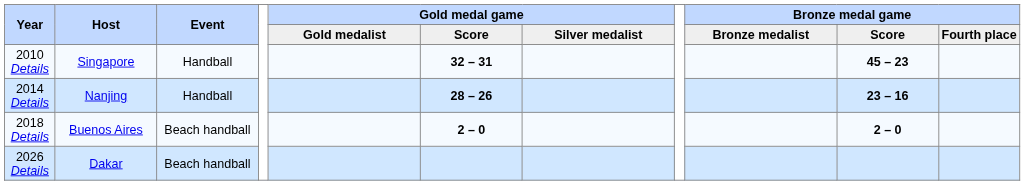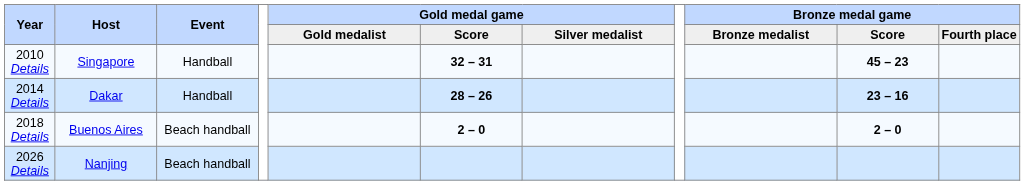2014 Details | Host: Nanjing -> Dakar
2026 Details | Host: Dakar -> Nanjing
